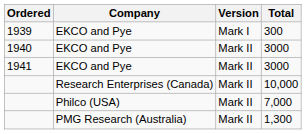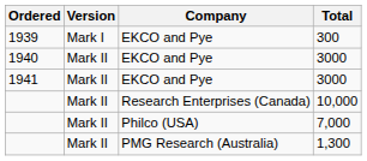columns swapped: Company <-> Version
